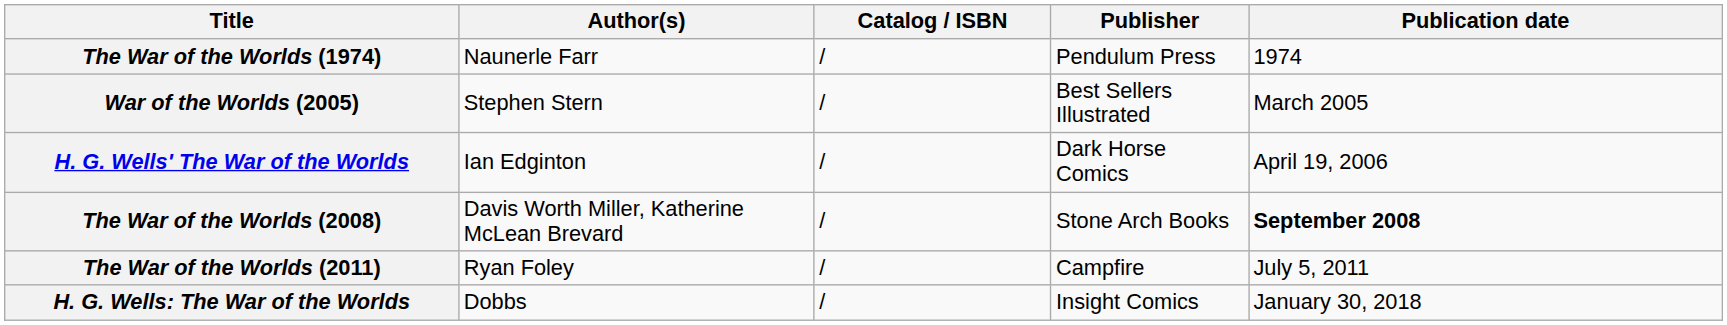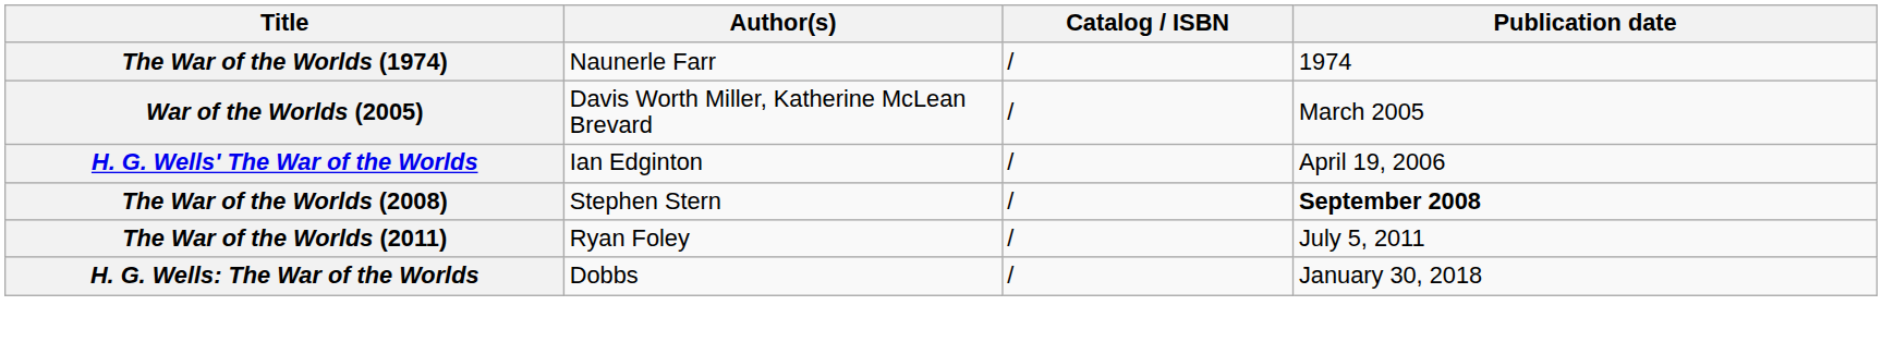- column: Publisher | Pendulum Press | Best Sellers Illustrated | Dark Horse Comics | Stone Arch Books | Campfire | Insight Comics
War of the Worlds (2005) | Author(s): Stephen Stern -> Davis Worth Miller, Katherine McLean Brevard
The War of the Worlds (2008) | Author(s): Davis Worth Miller, Katherine McLean Brevard -> Stephen Stern
